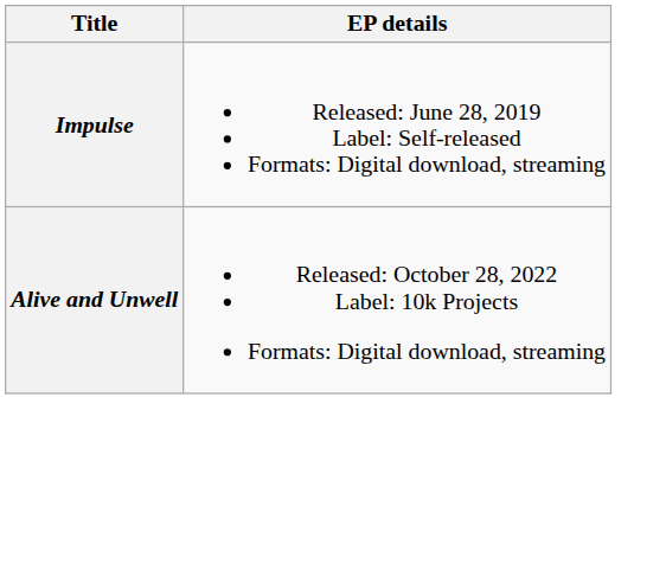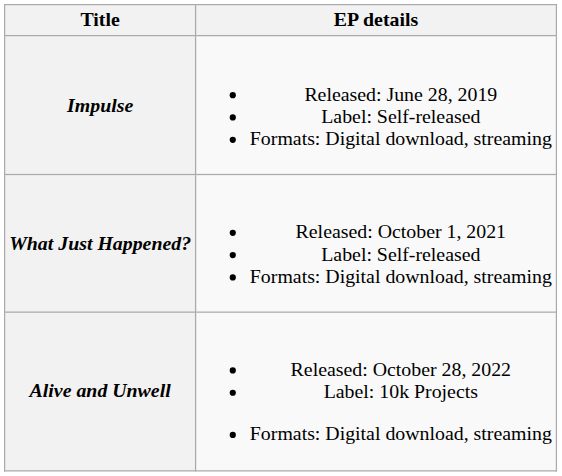+ row: What Just Happened? | Released: October 1, 2021 Label: Self-released Formats: Digital download, streaming
